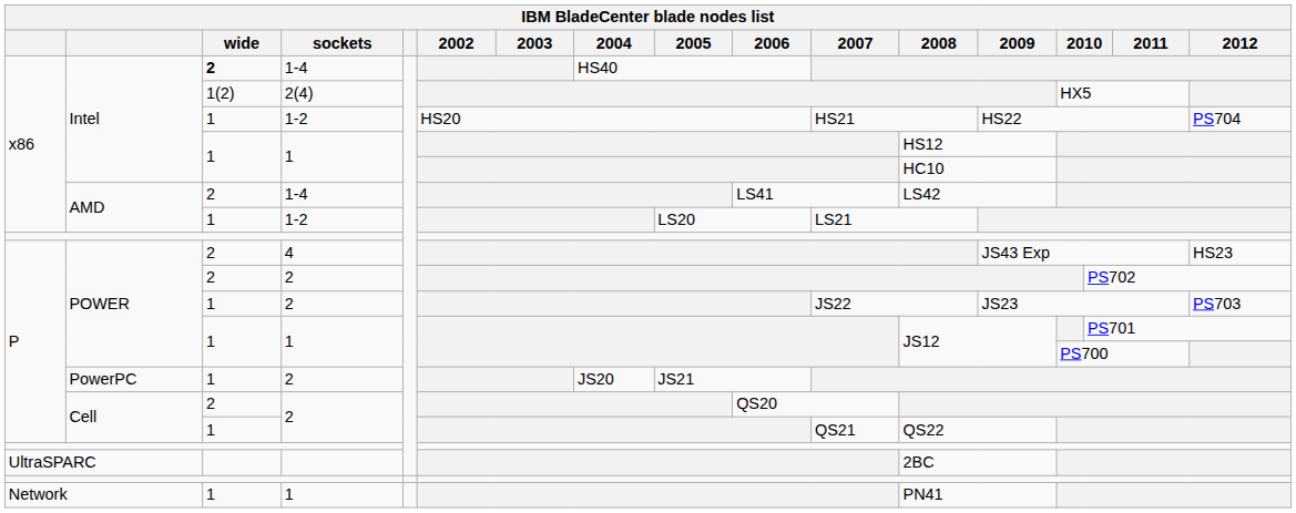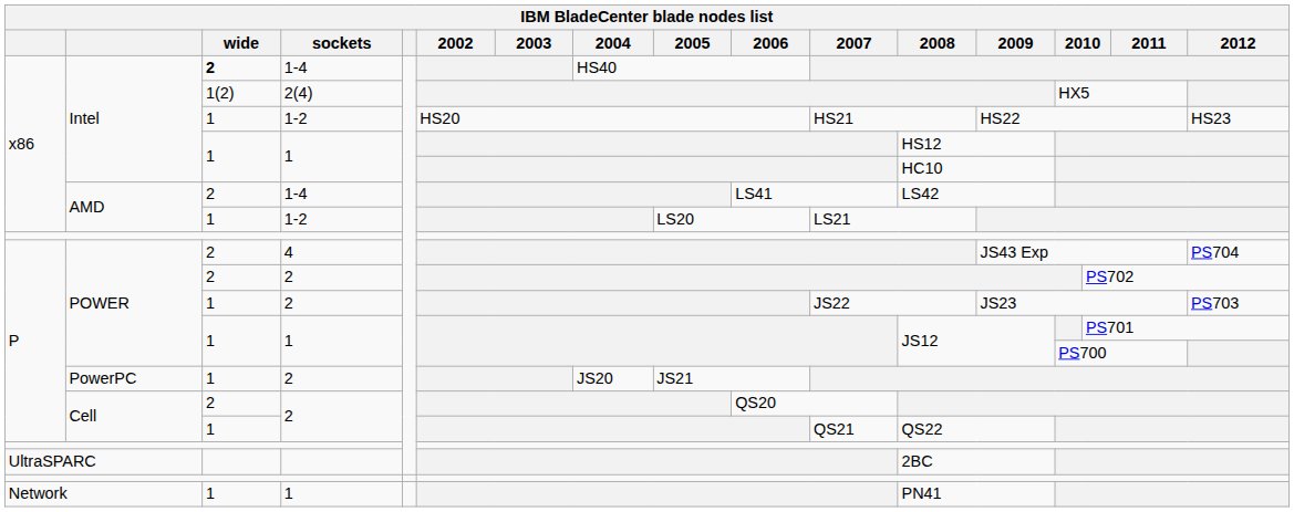Intel / 1-2 | 2012: PS704 -> HS23
POWER / 4 | 2012: HS23 -> PS704
